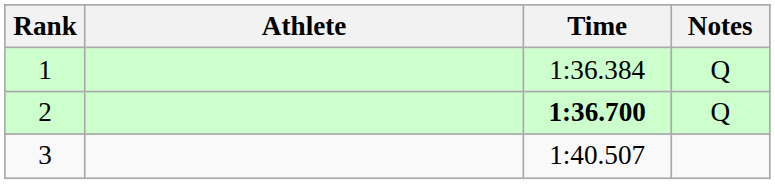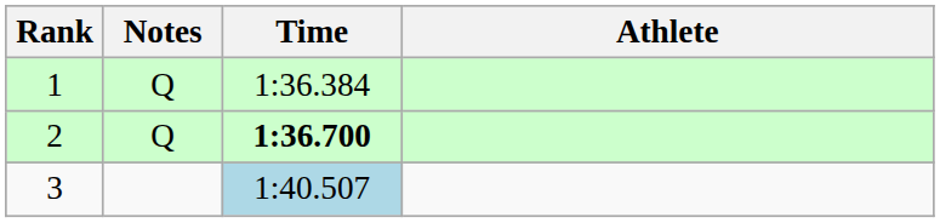columns swapped: Athlete <-> Notes
3 | Time: no background -> lightblue background
